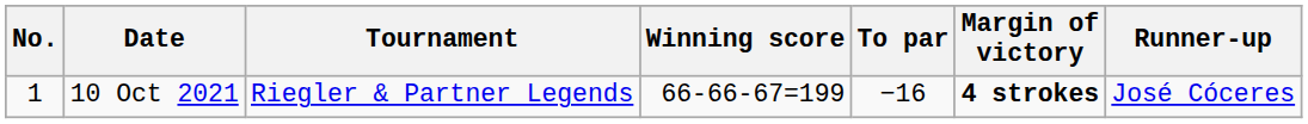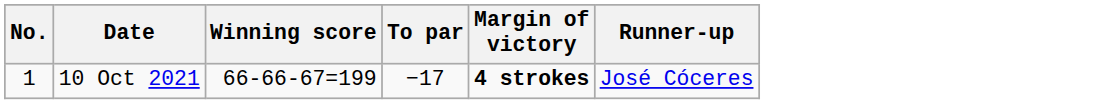- column: Tournament | Riegler & Partner Legends
10 Oct 2021 | To par: −16 -> −17
